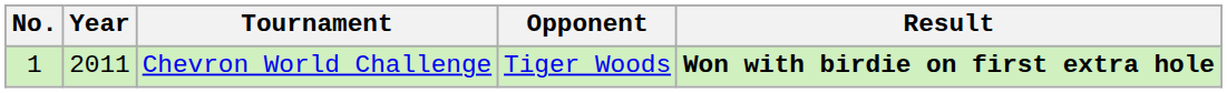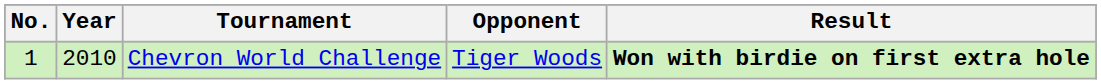Chevron World Challenge | Year: 2011 -> 2010
